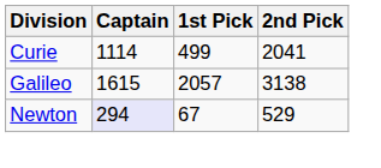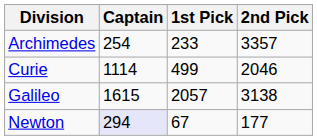+ row: Archimedes | 254 | 233 | 3357
Curie | 2nd Pick: 2041 -> 2046
Newton | 2nd Pick: 529 -> 177
